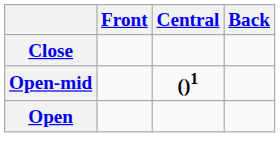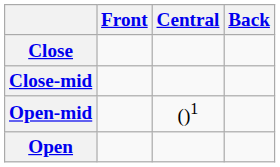+ row: Close-mid
Open-mid | Central: bold -> normal
